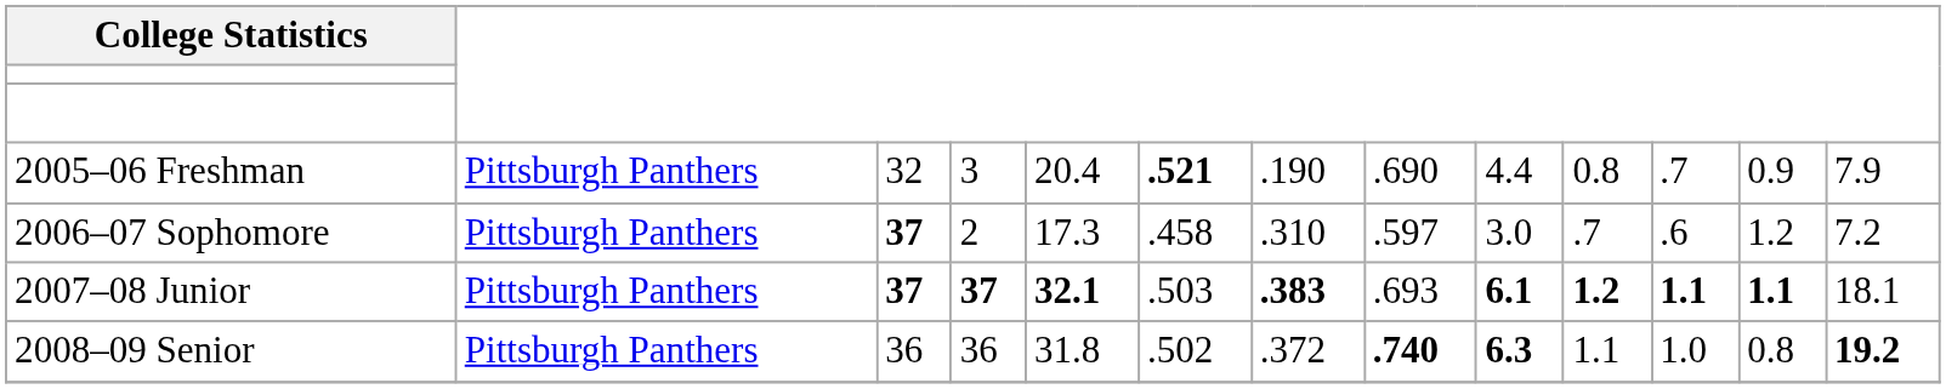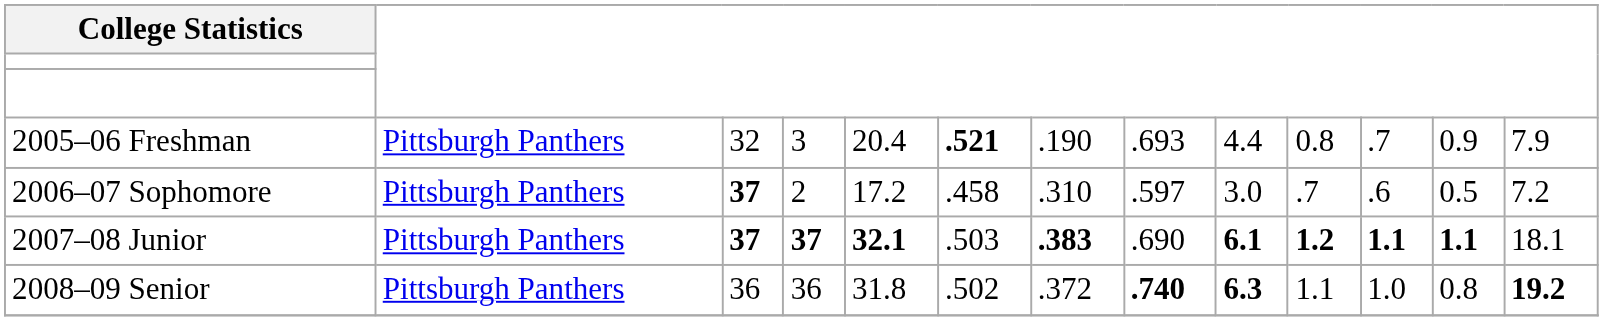2005–06 Freshman | column 8: .690 -> .693
2006–07 Sophomore | column 5: 17.3 -> 17.2
2006–07 Sophomore | column 12: 1.2 -> 0.5
2007–08 Junior | column 8: .693 -> .690
